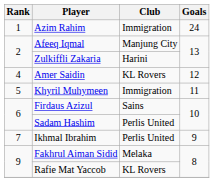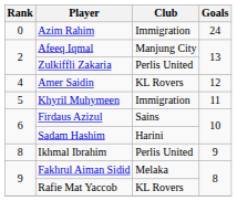Azim Rahim | Rank: 1 -> 0
Zulkiffli Zakaria | Club: Harini -> Perlis United
Sadam Hashim | Club: Perlis United -> Harini
Ikhmal Ibrahim | Rank: 7 -> 8
